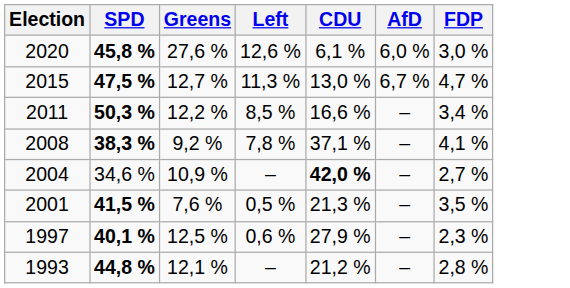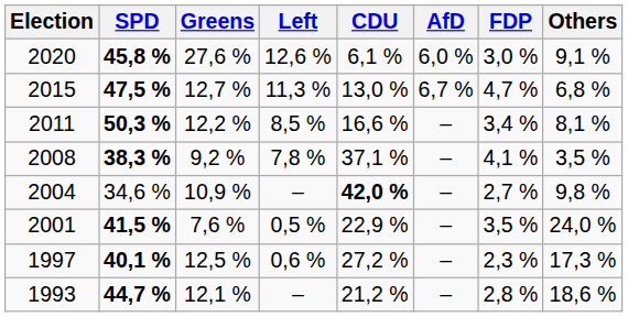+ column: Others | 9,1 % | 6,8 % | 8,1 % | 3,5 % | 9,8 % | 24,0 % | 17,3 % | 18,6 %
2001 | CDU: 21,3 % -> 22,9 %
1997 | CDU: 27,9 % -> 27,2 %
1993 | SPD: 44,8 % -> 44,7 %
